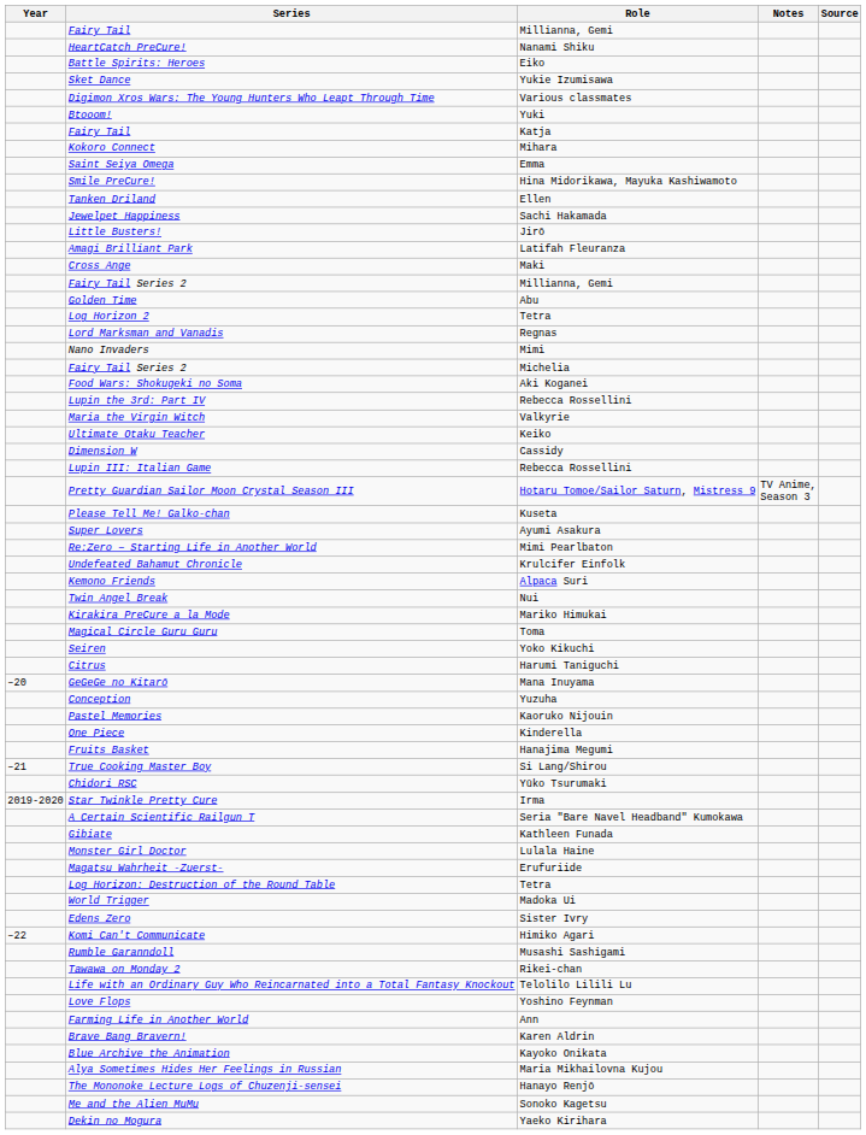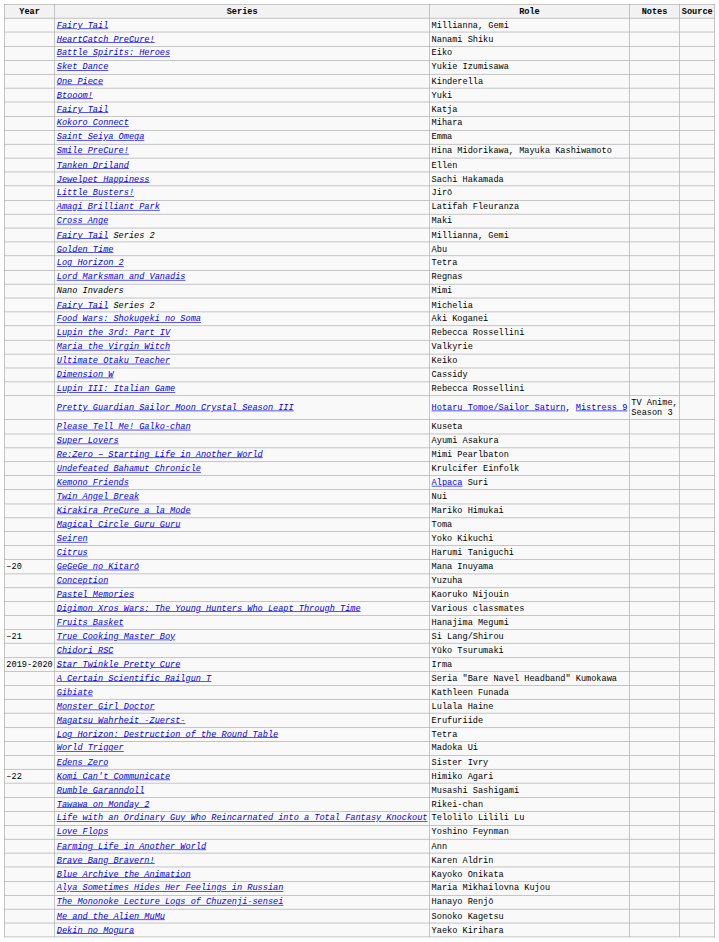rows swapped: Digimon Xros Wars: The Young Hunters Who Leapt Through Time <-> One Piece
